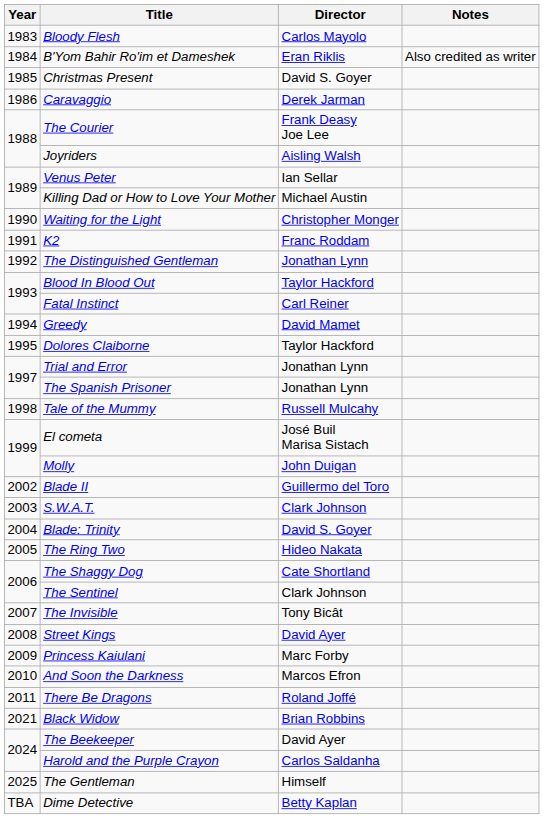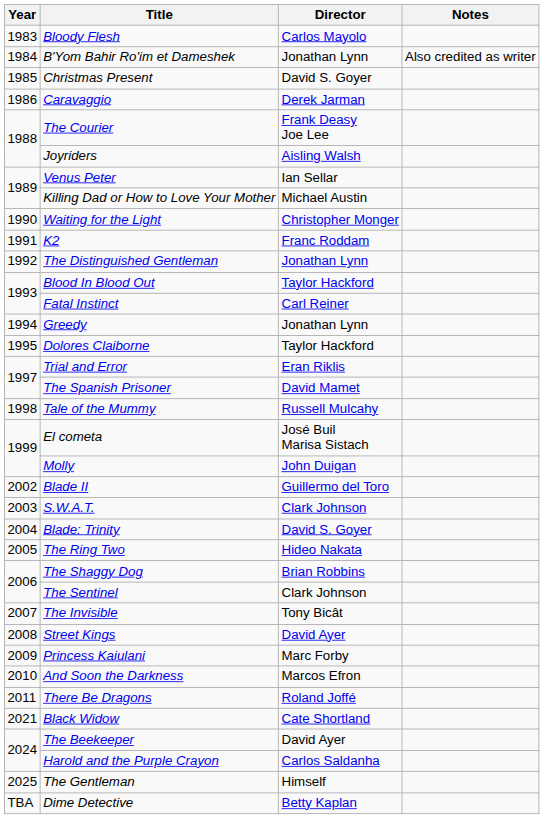B'Yom Bahir Ro'im et Dameshek | Director: Eran Riklis -> Jonathan Lynn
Greedy | Director: David Mamet -> Jonathan Lynn
Trial and Error | Director: Jonathan Lynn -> Eran Riklis
The Spanish Prisoner | Director: Jonathan Lynn -> David Mamet
The Shaggy Dog | Director: Cate Shortland -> Brian Robbins
Black Widow | Director: Brian Robbins -> Cate Shortland
